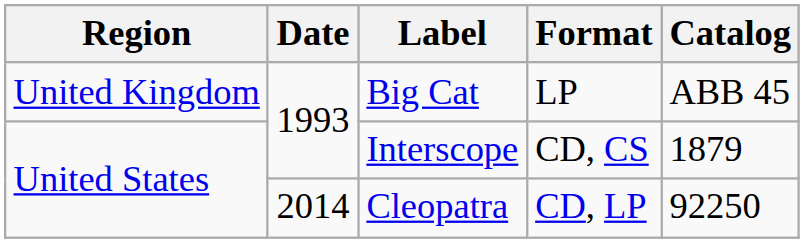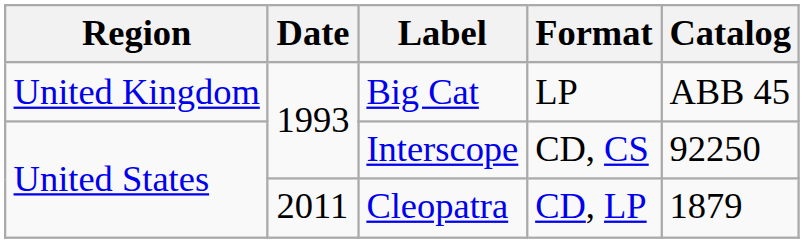Interscope | Catalog: 1879 -> 92250
Cleopatra | Date: 2014 -> 2011
Cleopatra | Catalog: 92250 -> 1879
